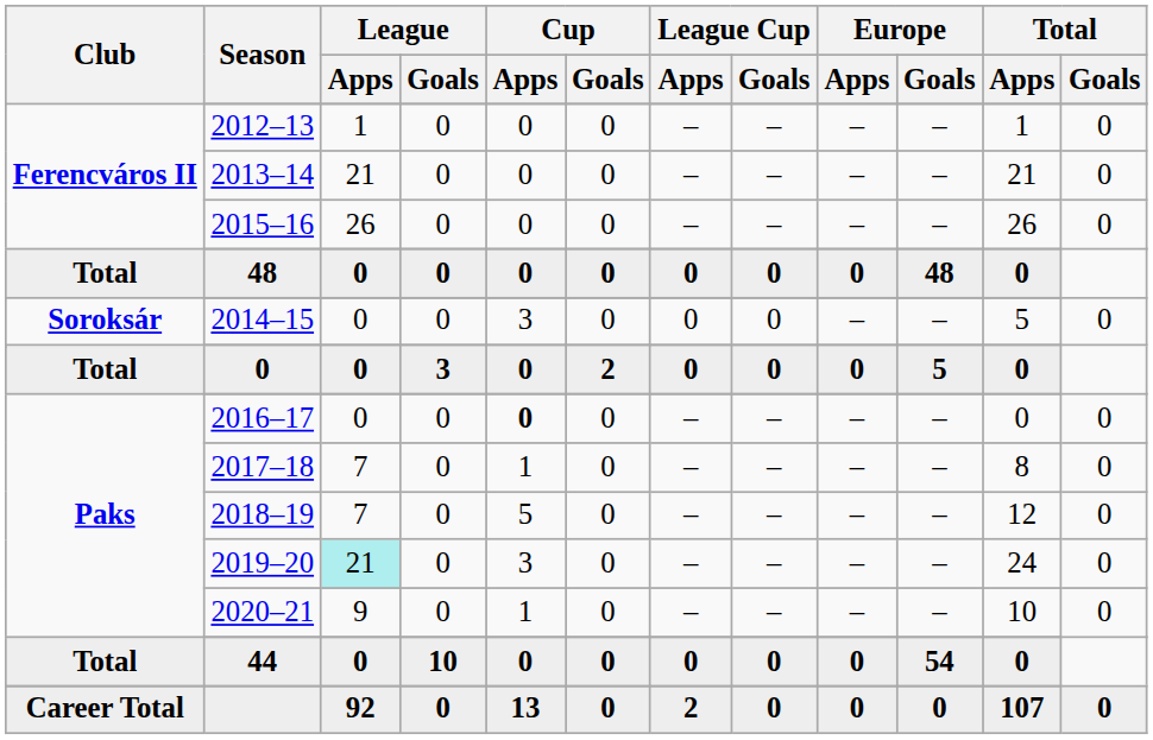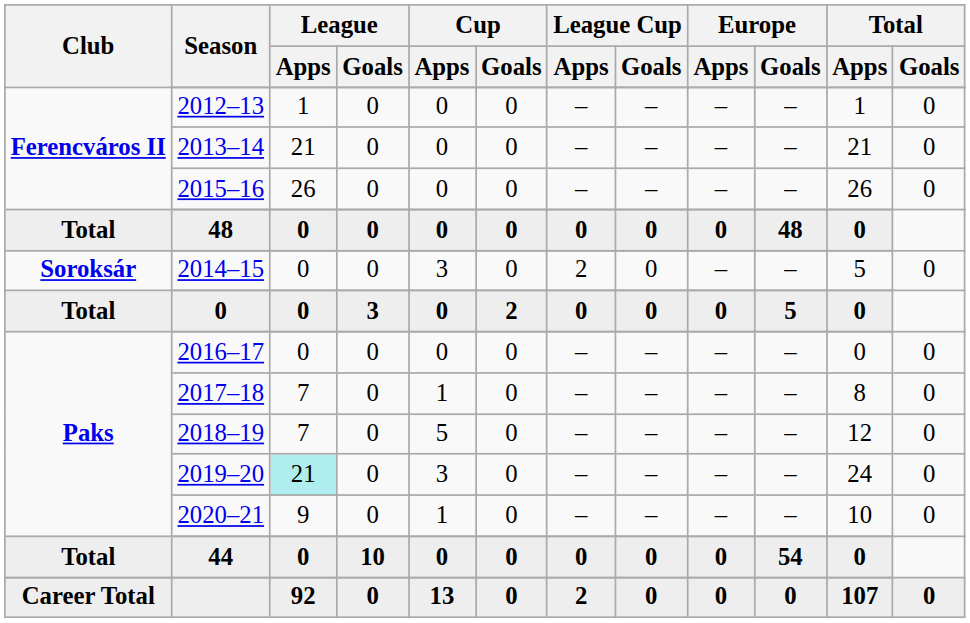2014–15 | League Cup / Apps: 0 -> 2
2016–17 | Cup / Apps: bold -> normal
